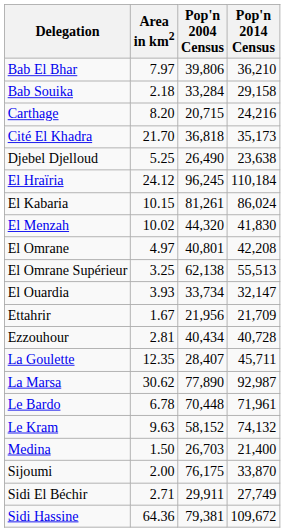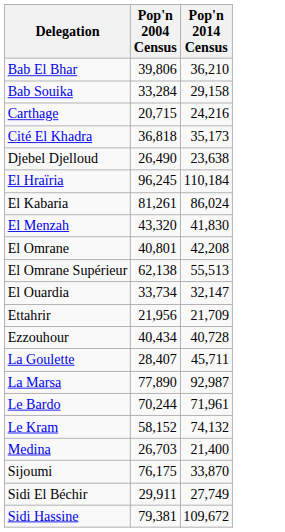- column: Area in km2 | 7.97 | 2.18 | 8.20 | 21.70 | 5.25 | 24.12 | 10.15 | 10.02 | 4.97 | 3.25 | 3.93 | 1.67 | 2.81 | 12.35 | 30.62 | 6.78 | 9.63 | 1.50 | 2.00 | 2.71 | 64.36
El Menzah | Pop'n 2004 Census: 44,320 -> 43,320
Le Bardo | Pop'n 2004 Census: 70,448 -> 70,244
